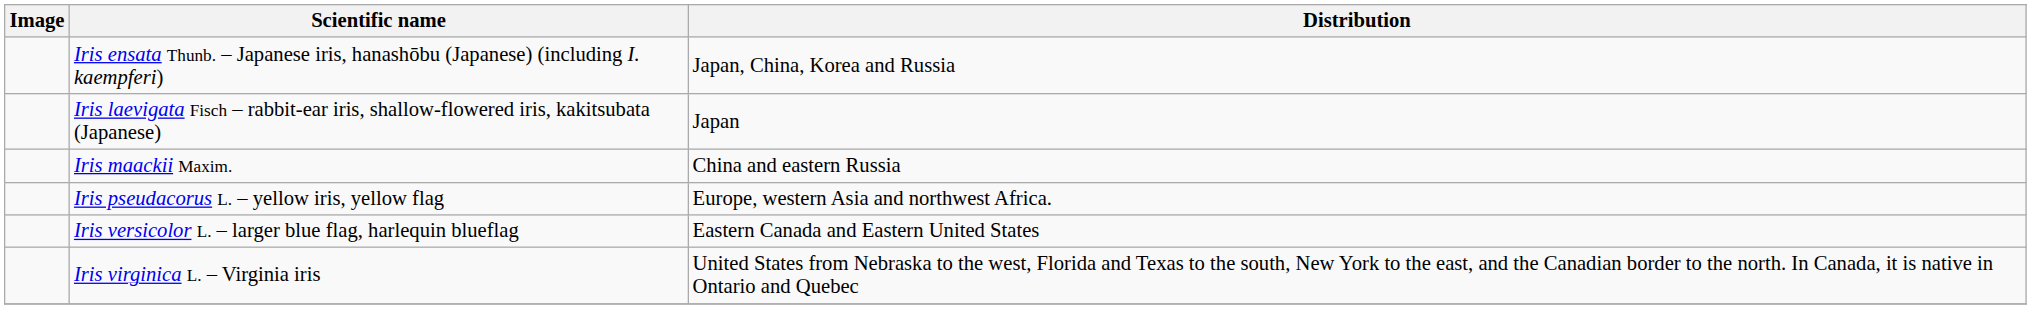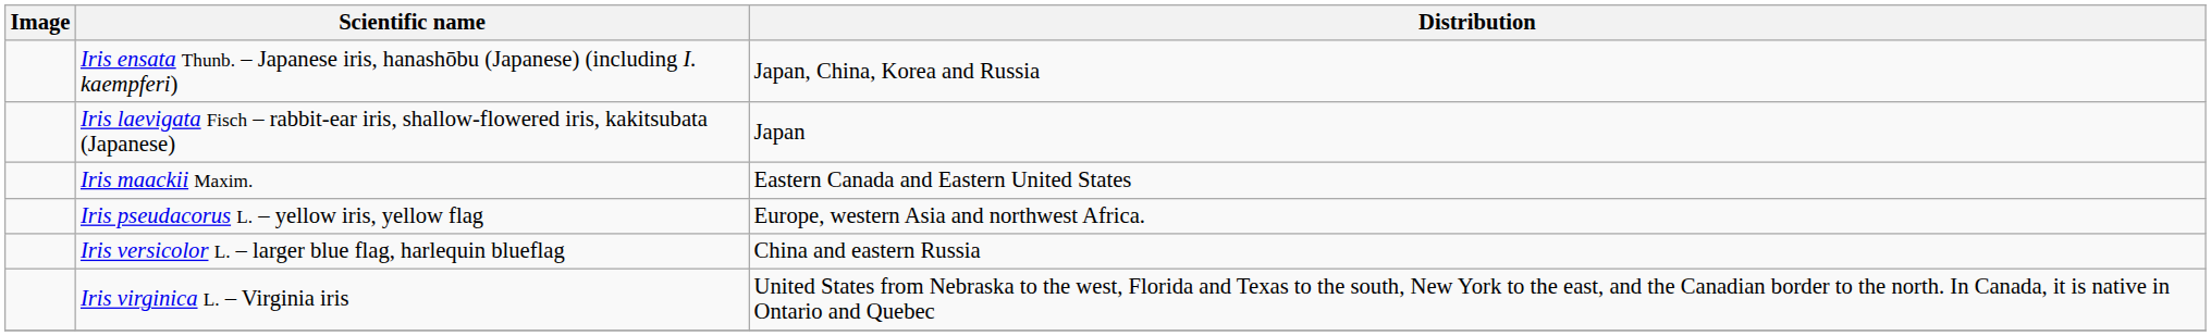Iris maackii Maxim. | Distribution: China and eastern Russia -> Eastern Canada and Eastern United States
Iris versicolor L. – larger blue flag, harlequin blueflag | Distribution: Eastern Canada and Eastern United States -> China and eastern Russia
